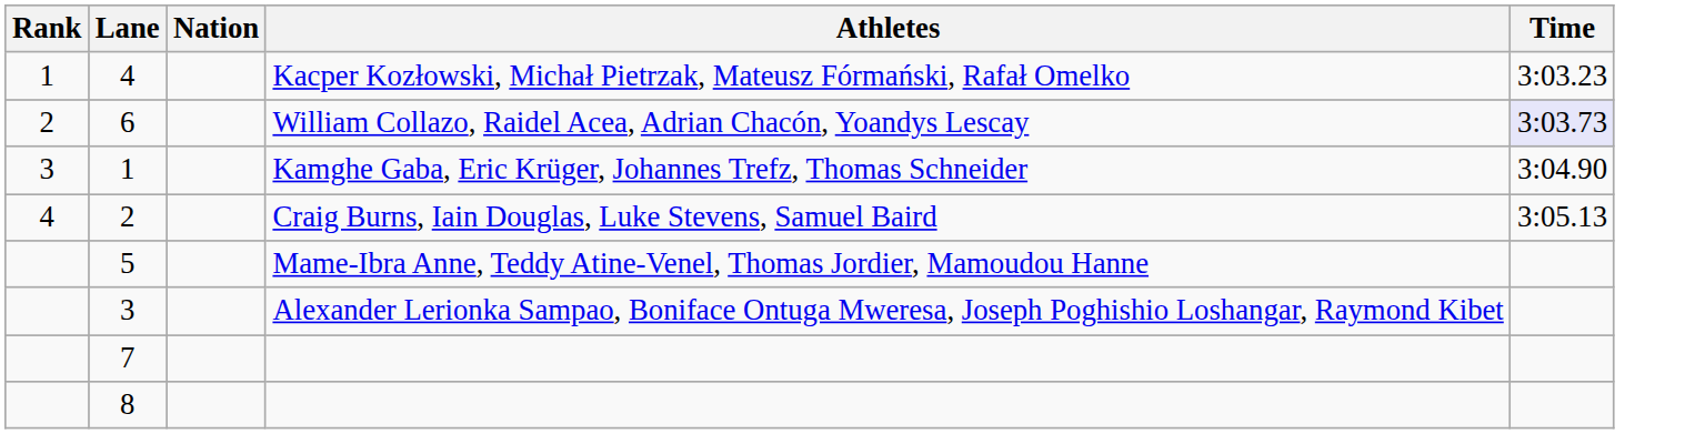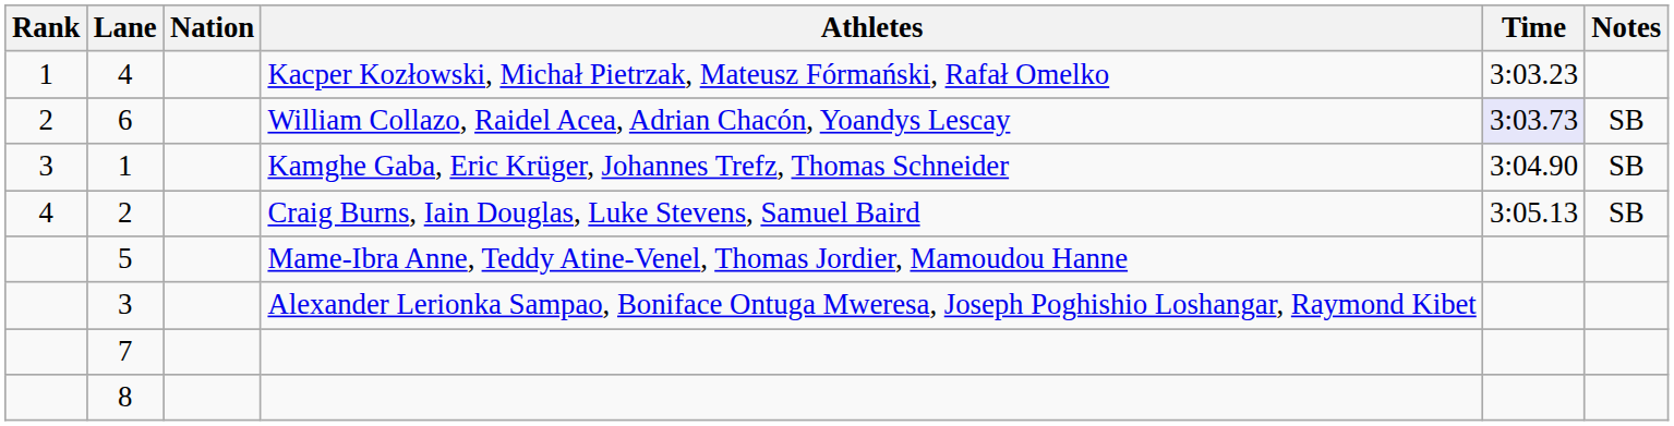+ column: Notes | SB | SB | SB
